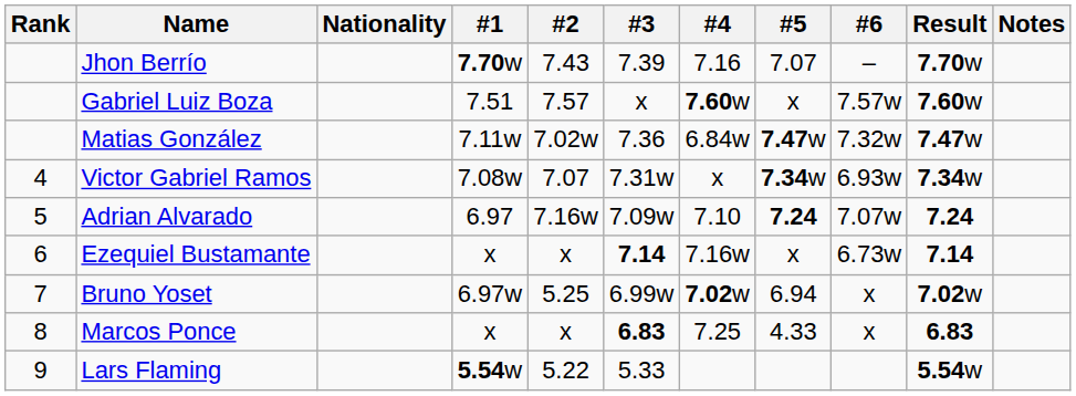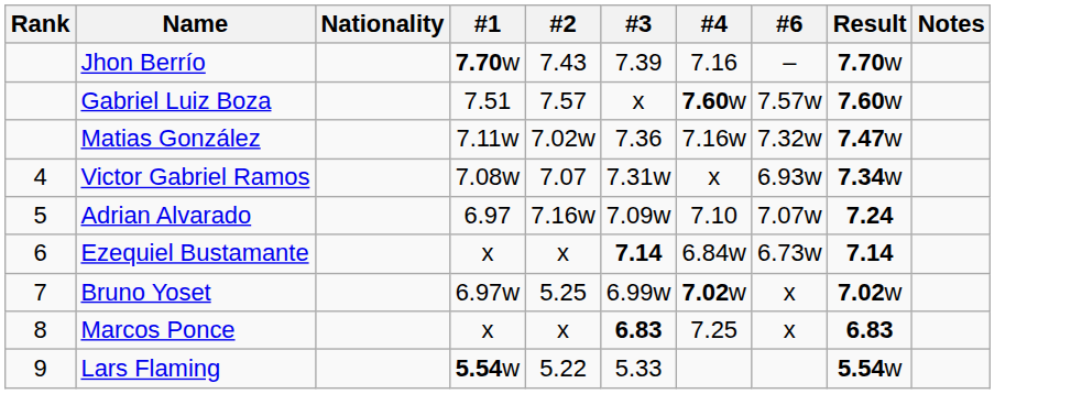- column: #5 | 7.07 | x | 7.47w | 7.34w | 7.24 | x | 6.94 | 4.33
Matias González | #4: 6.84w -> 7.16w
Ezequiel Bustamante | #4: 7.16w -> 6.84w
